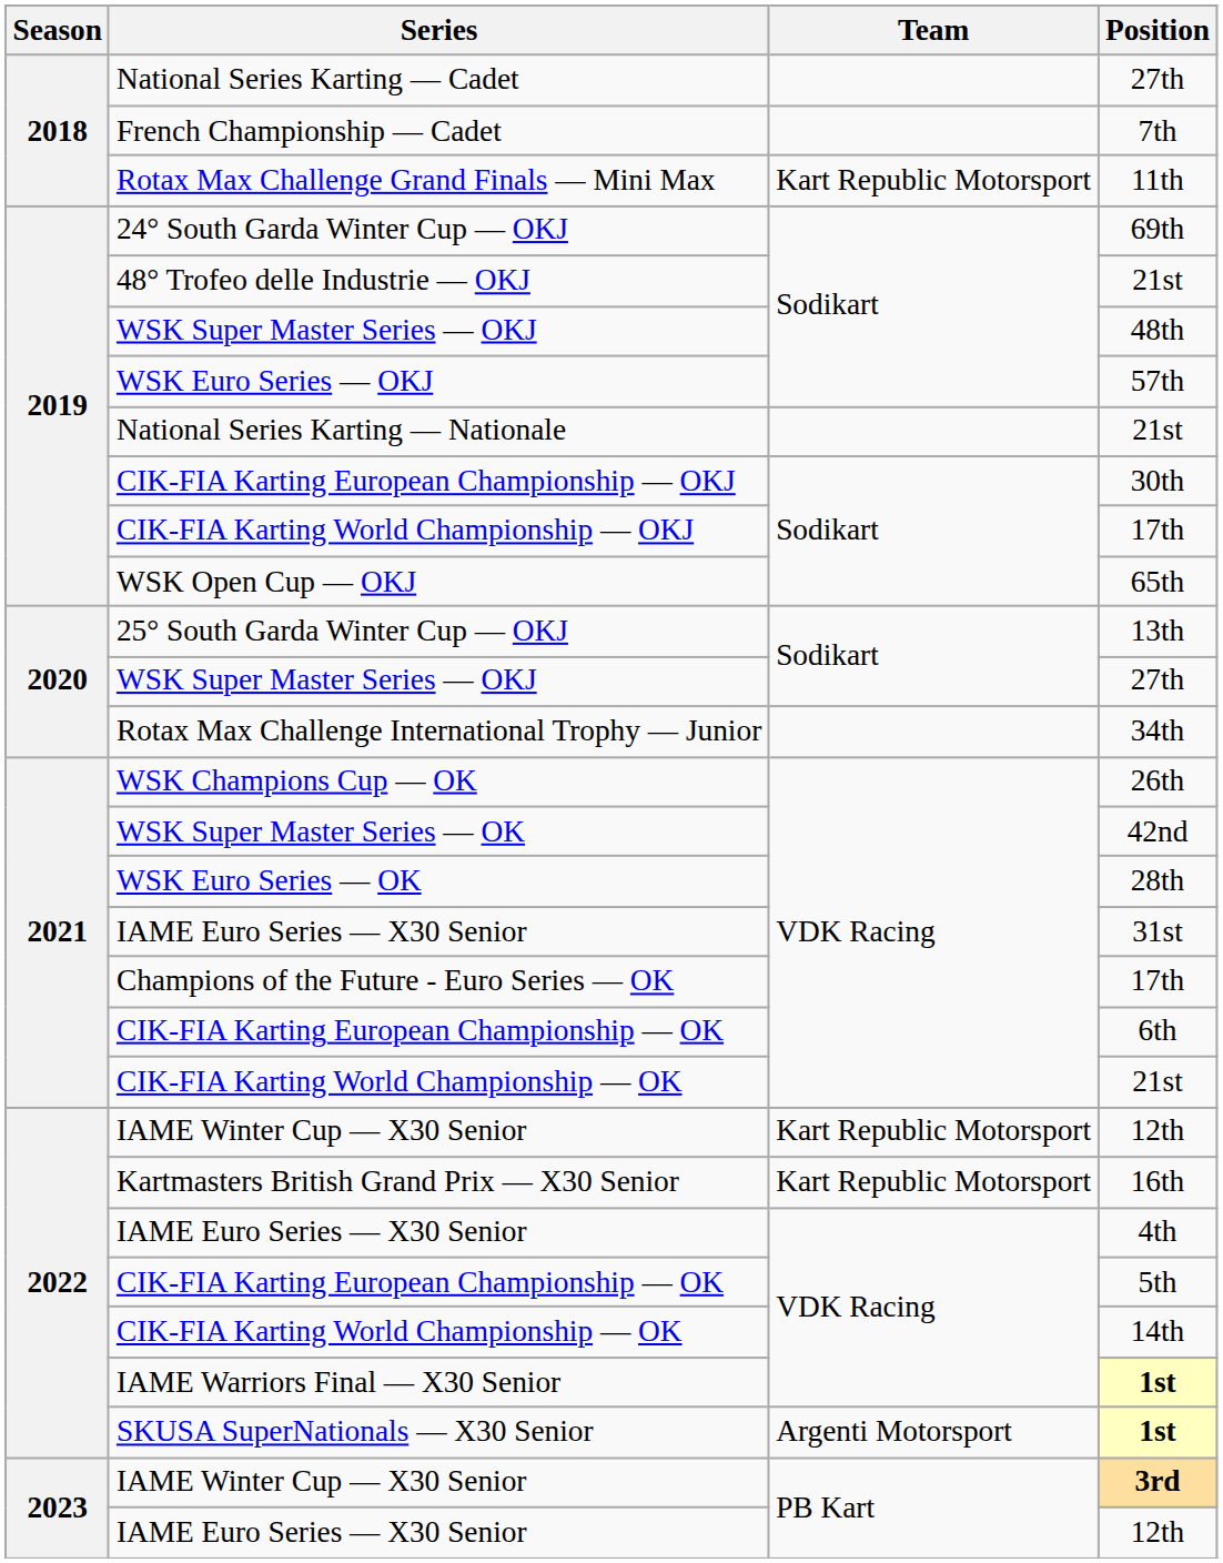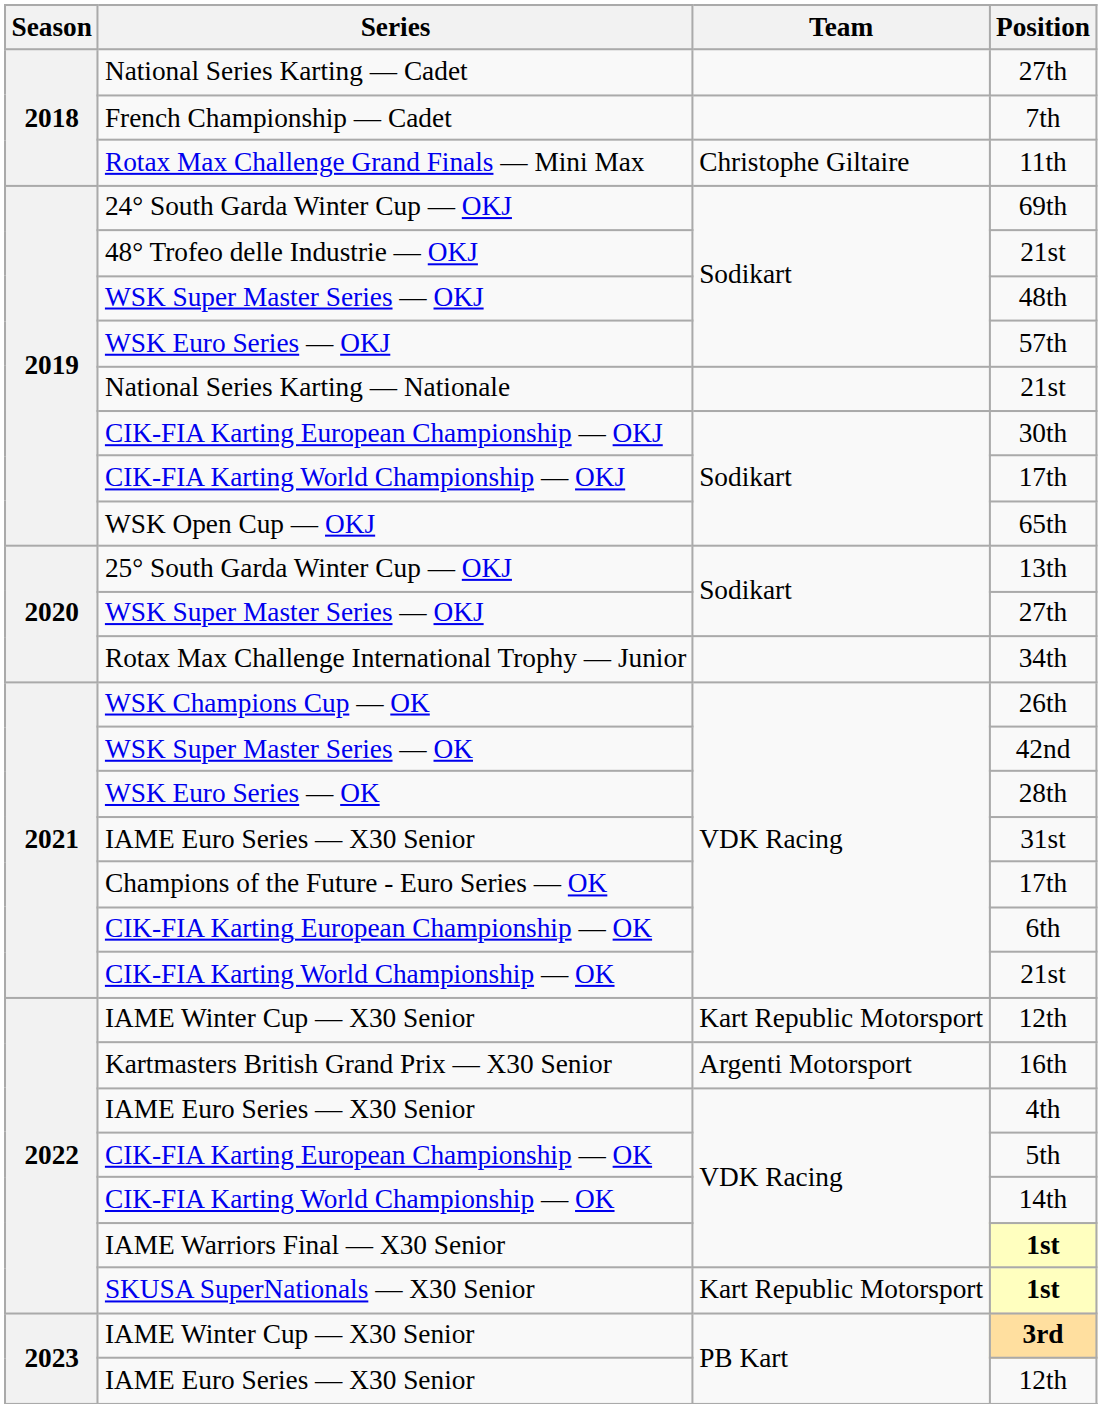Rotax Max Challenge Grand Finals — Mini Max | Team: Kart Republic Motorsport -> Christophe Giltaire
Kartmasters British Grand Prix — X30 Senior | Team: Kart Republic Motorsport -> Argenti Motorsport
SKUSA SuperNationals — X30 Senior | Team: Argenti Motorsport -> Kart Republic Motorsport
